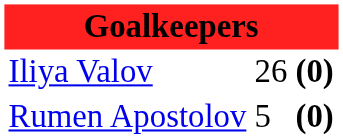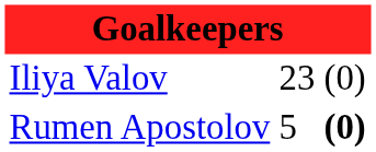Iliya Valov | column 2: 26 -> 23
Iliya Valov | column 3: bold -> normal
